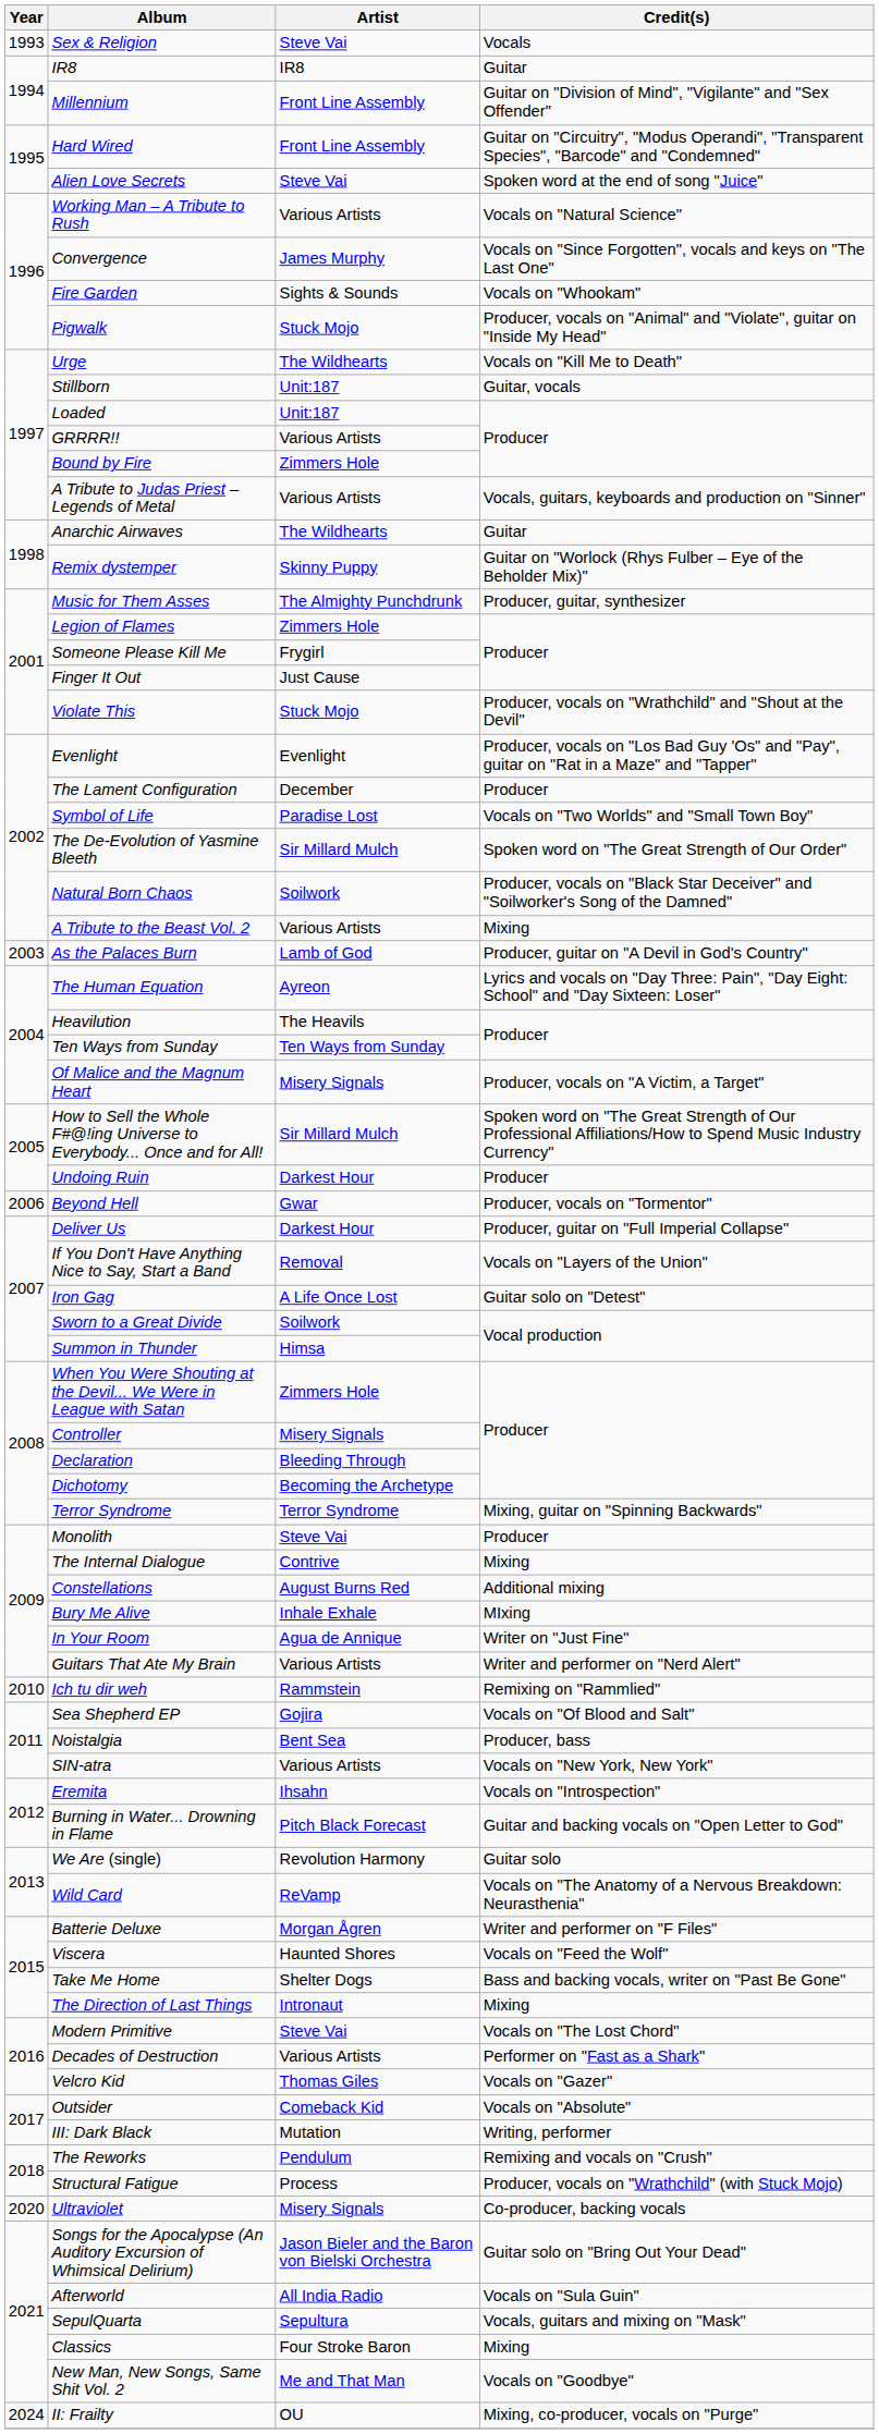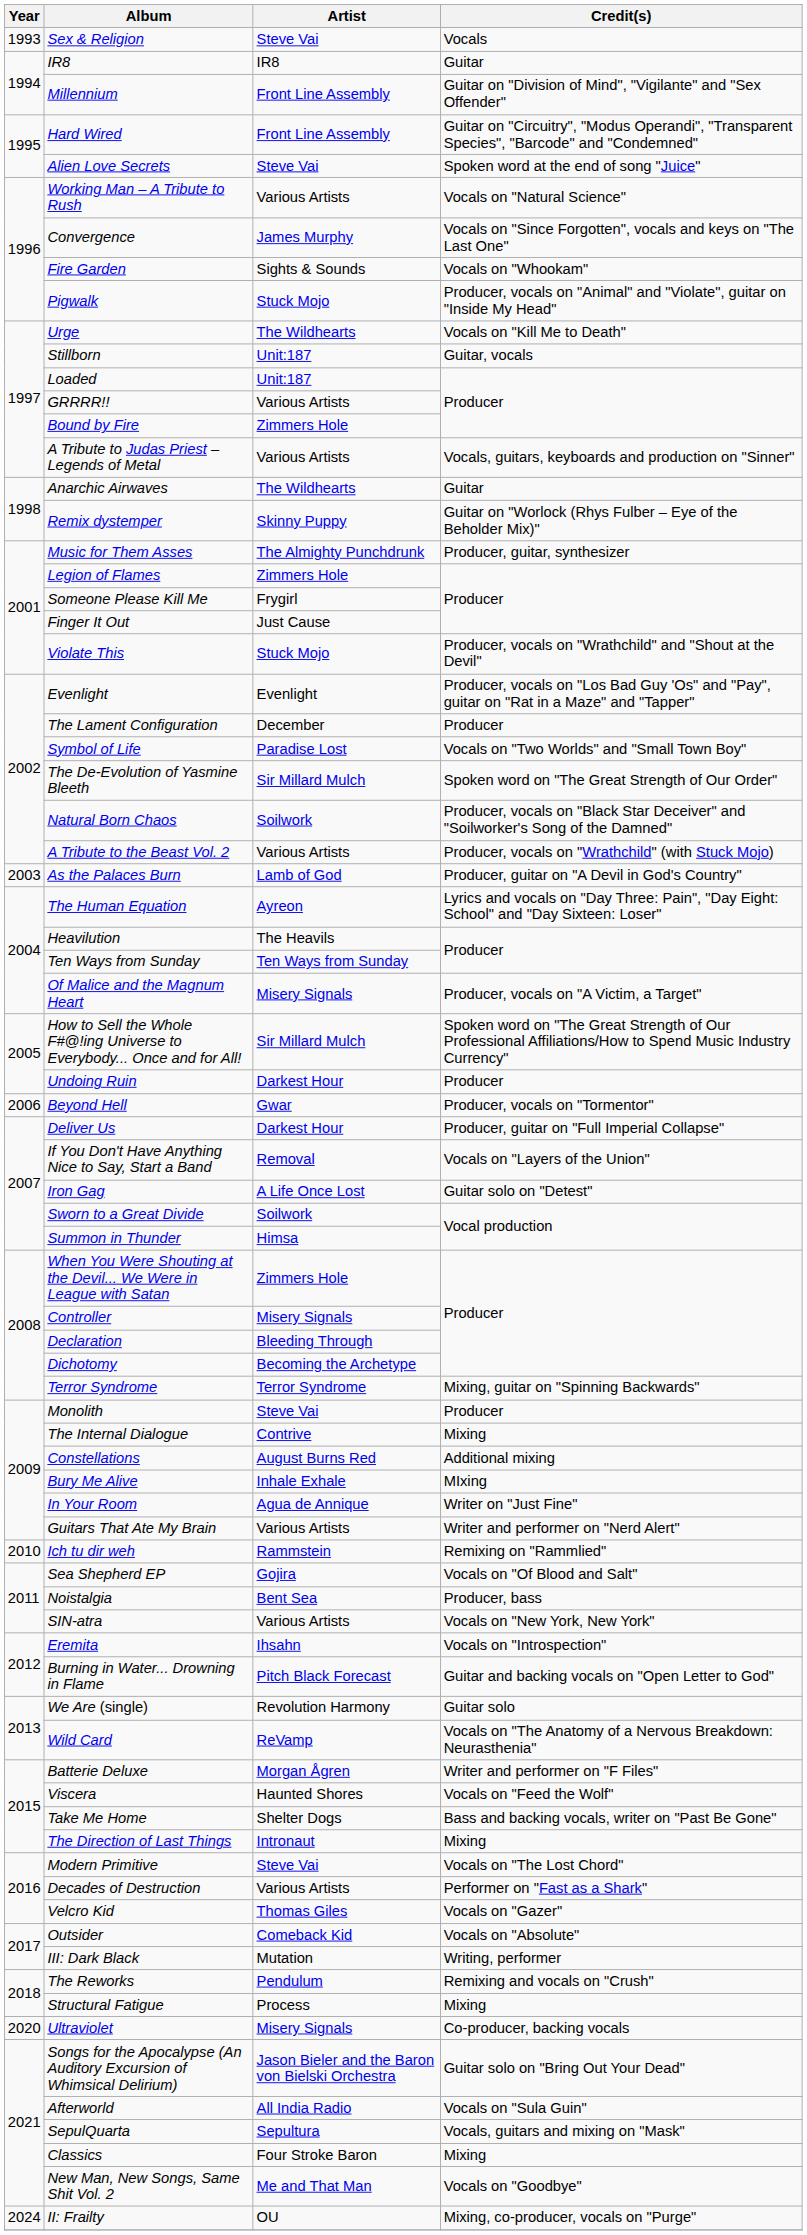A Tribute to the Beast Vol. 2 | Credit(s): Mixing -> Producer, vocals on "Wrathchild" (with Stuck Mojo)
Structural Fatigue | Credit(s): Producer, vocals on "Wrathchild" (with Stuck Mojo) -> Mixing
